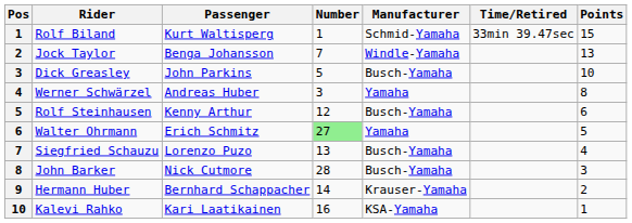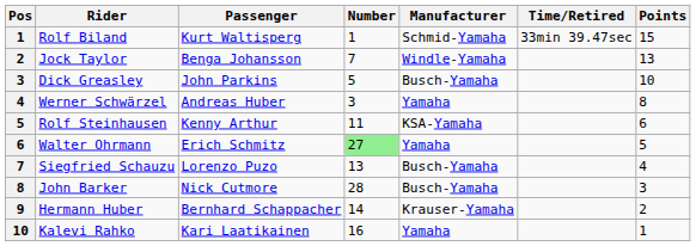Rolf Steinhausen | Number: 12 -> 11
Rolf Steinhausen | Manufacturer: Busch-Yamaha -> KSA-Yamaha
Kalevi Rahko | Manufacturer: KSA-Yamaha -> Yamaha
